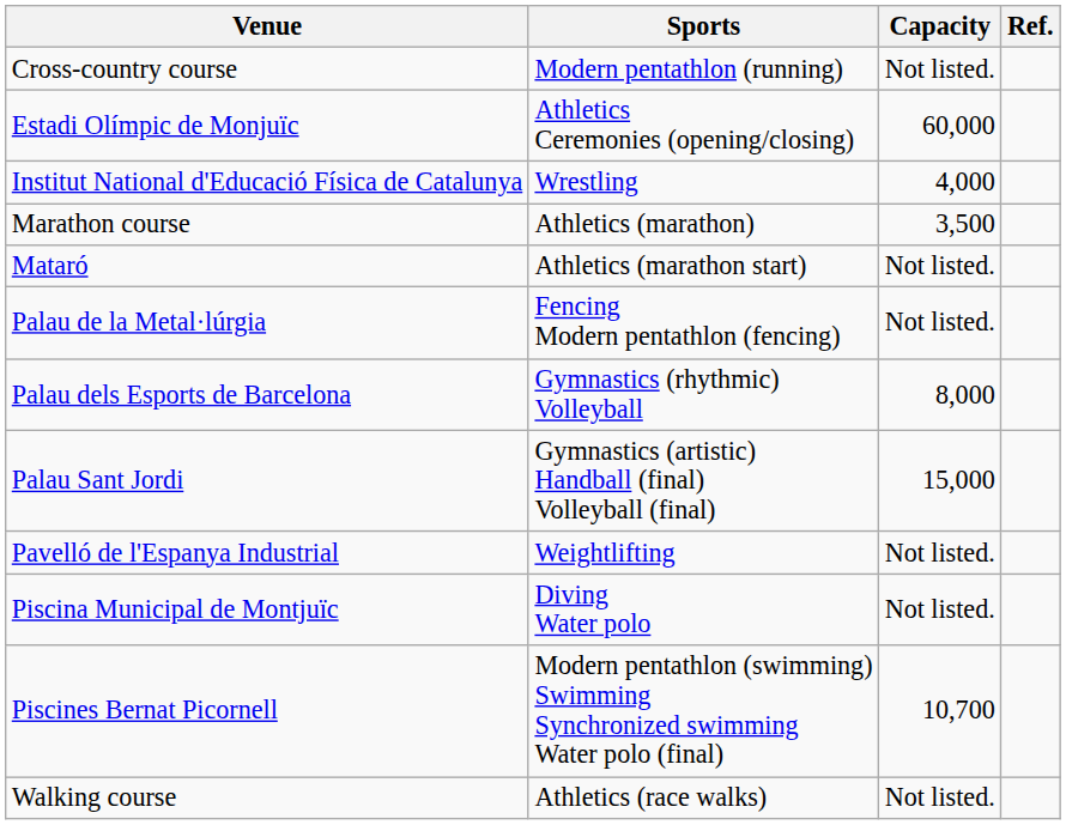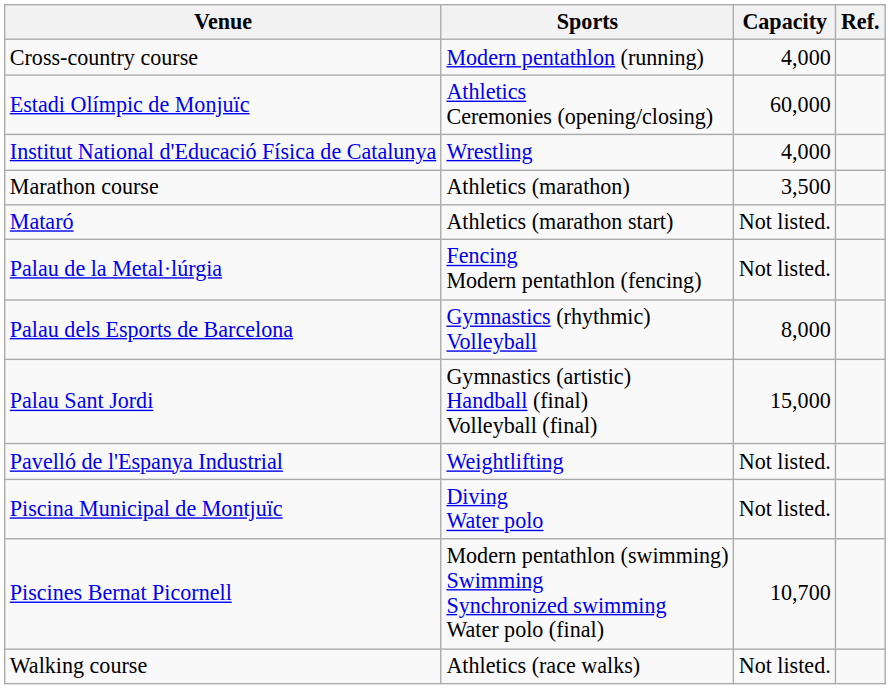Cross-country course | Capacity: Not listed. -> 4,000
